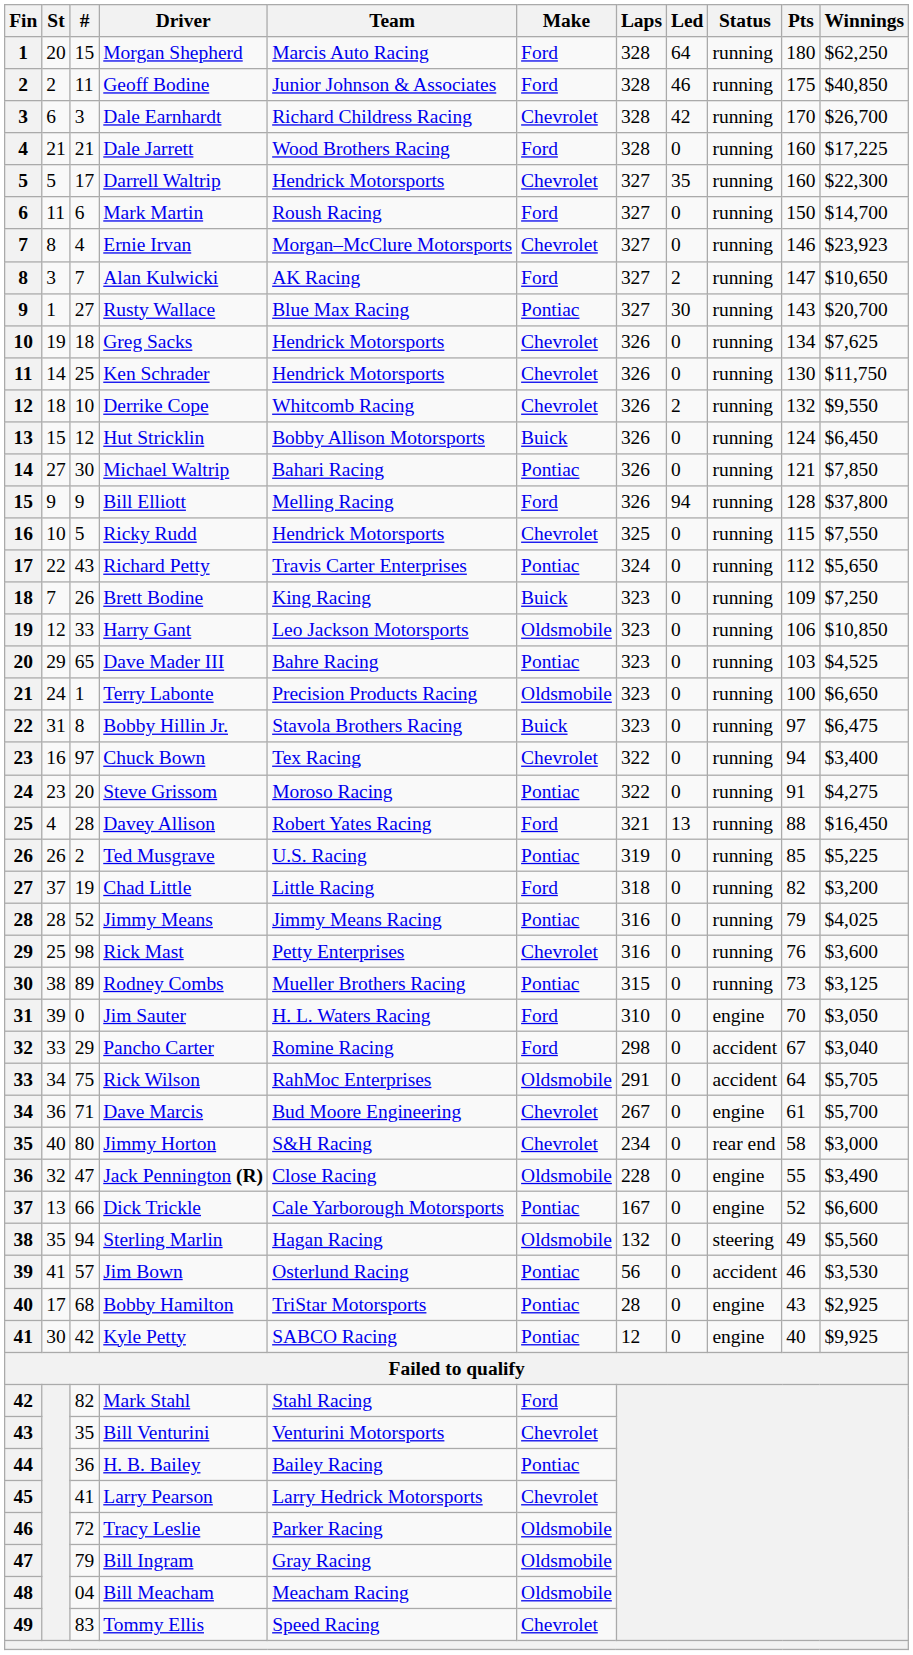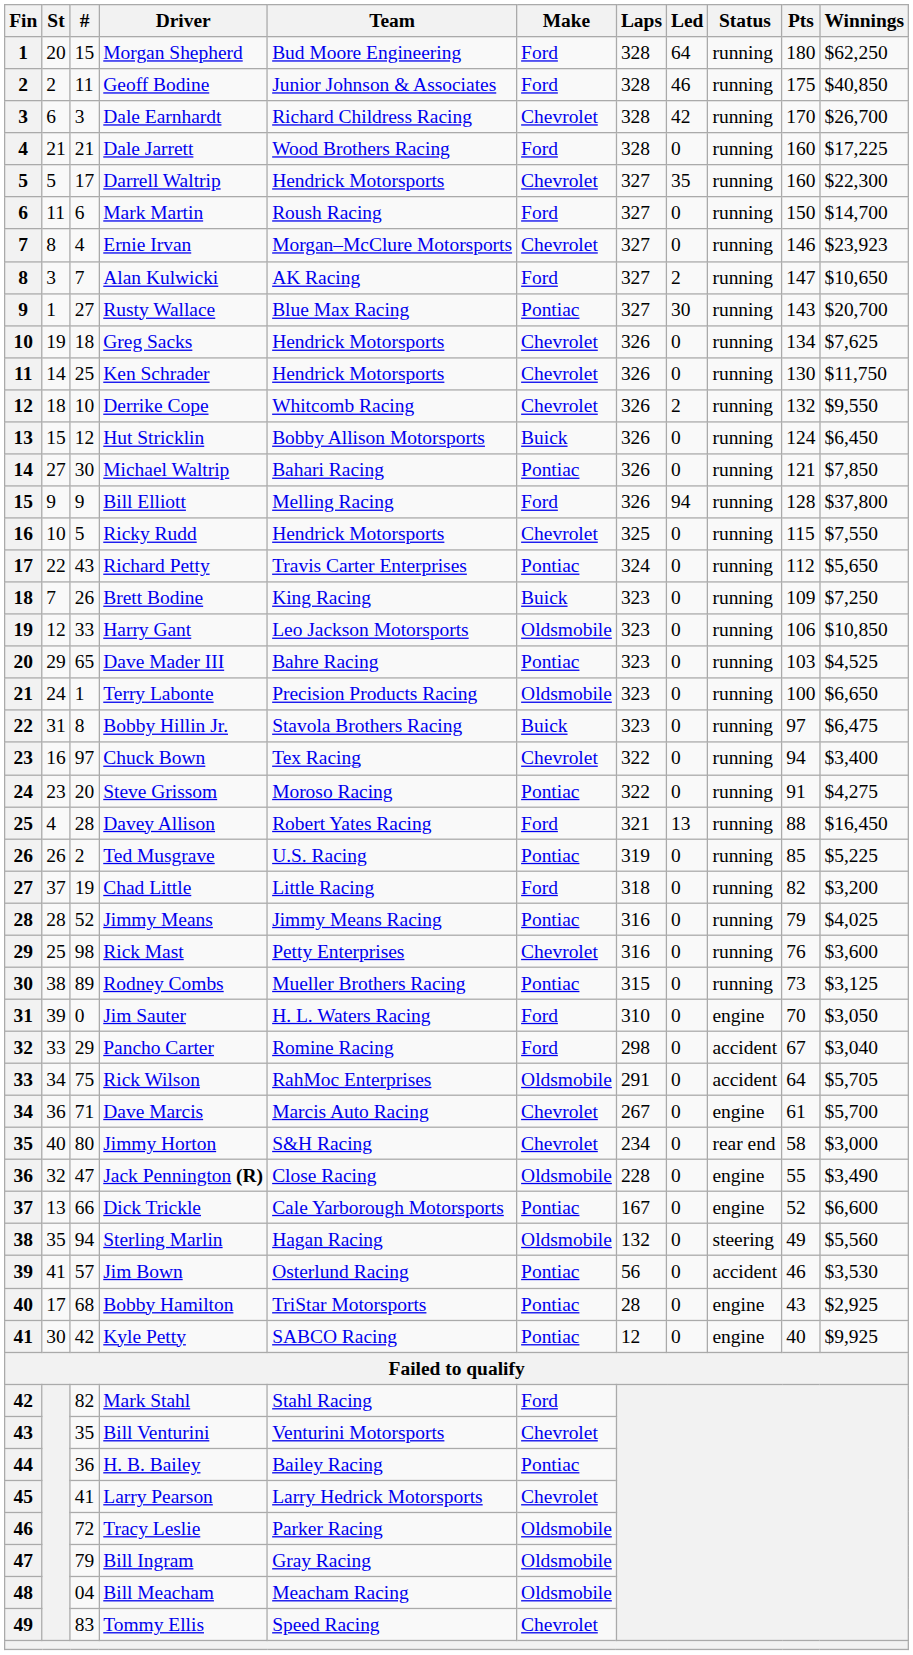Morgan Shepherd | Team: Marcis Auto Racing -> Bud Moore Engineering
Dave Marcis | Team: Bud Moore Engineering -> Marcis Auto Racing
